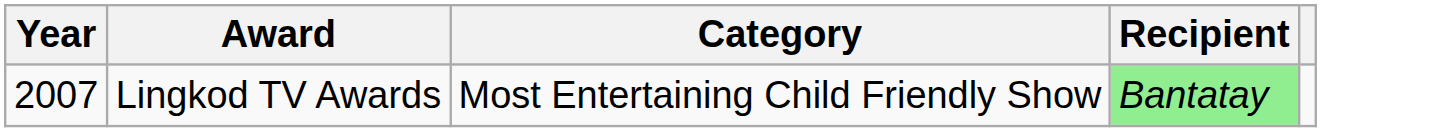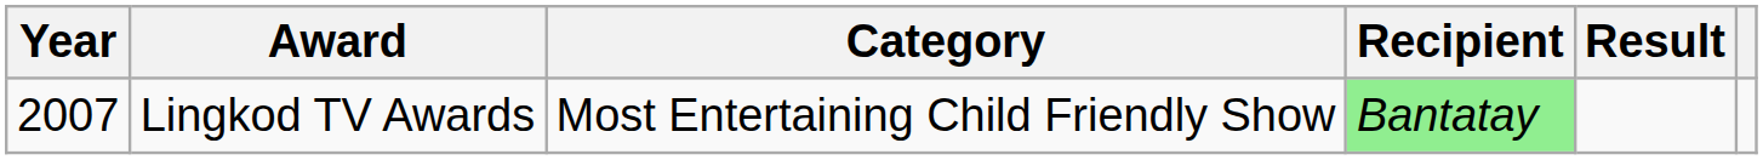+ column: Result
